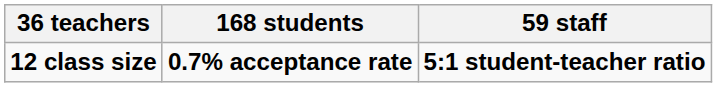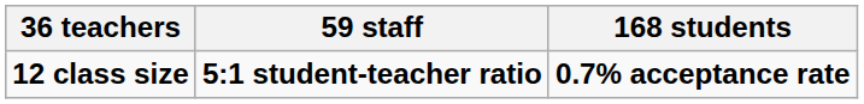columns swapped: 168 students <-> 59 staff
